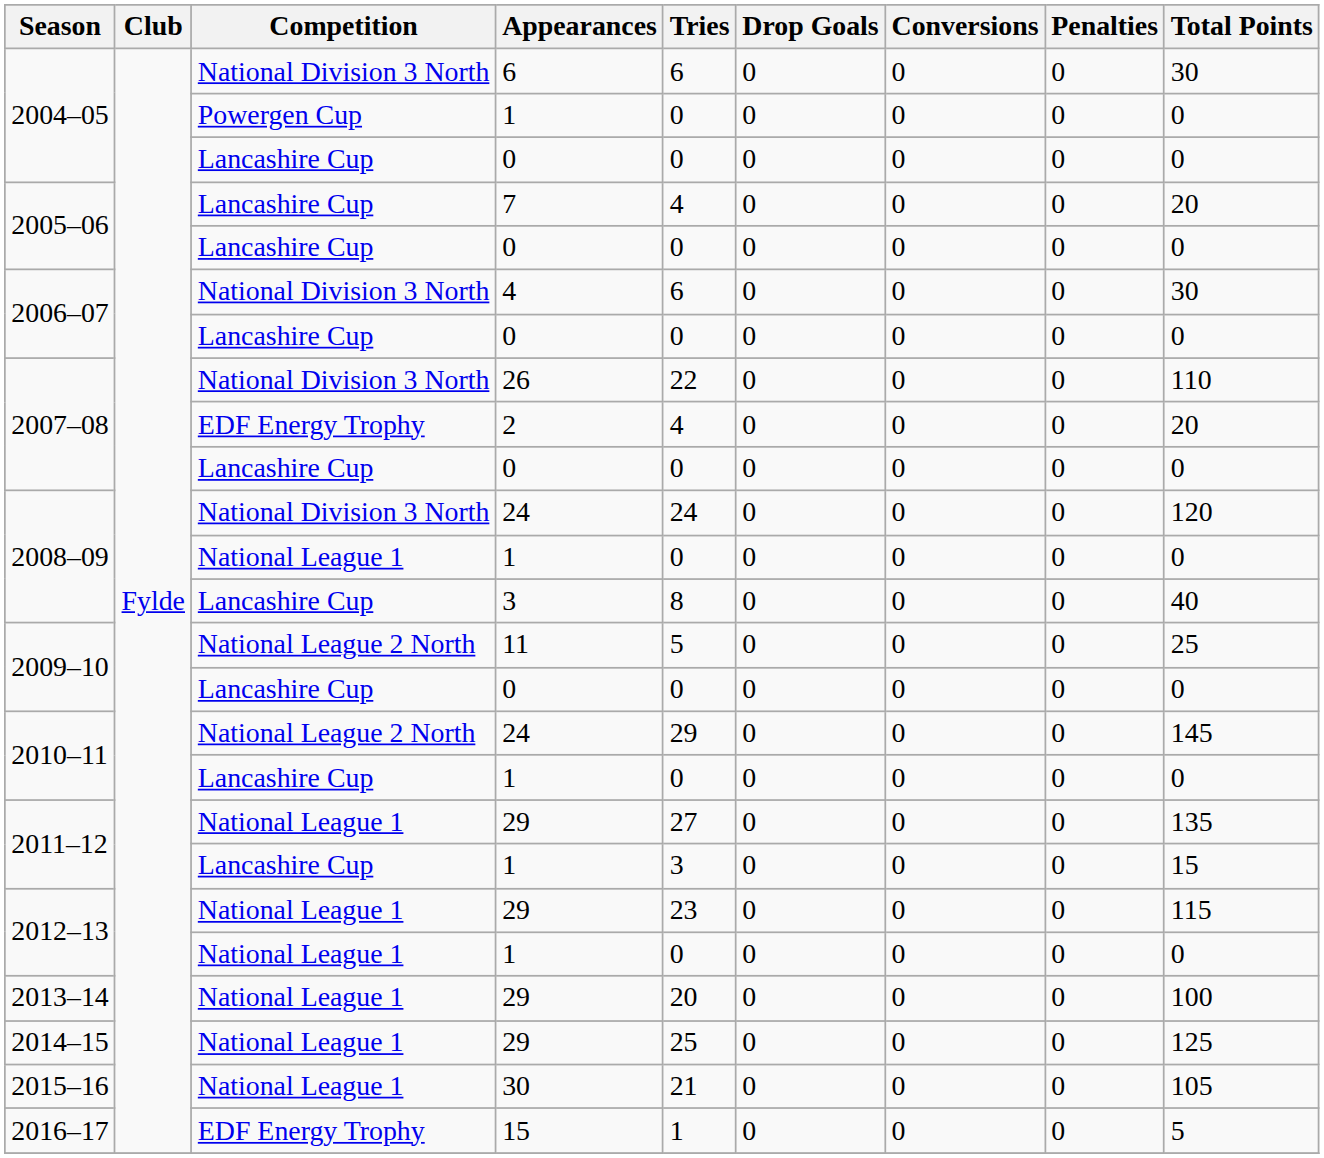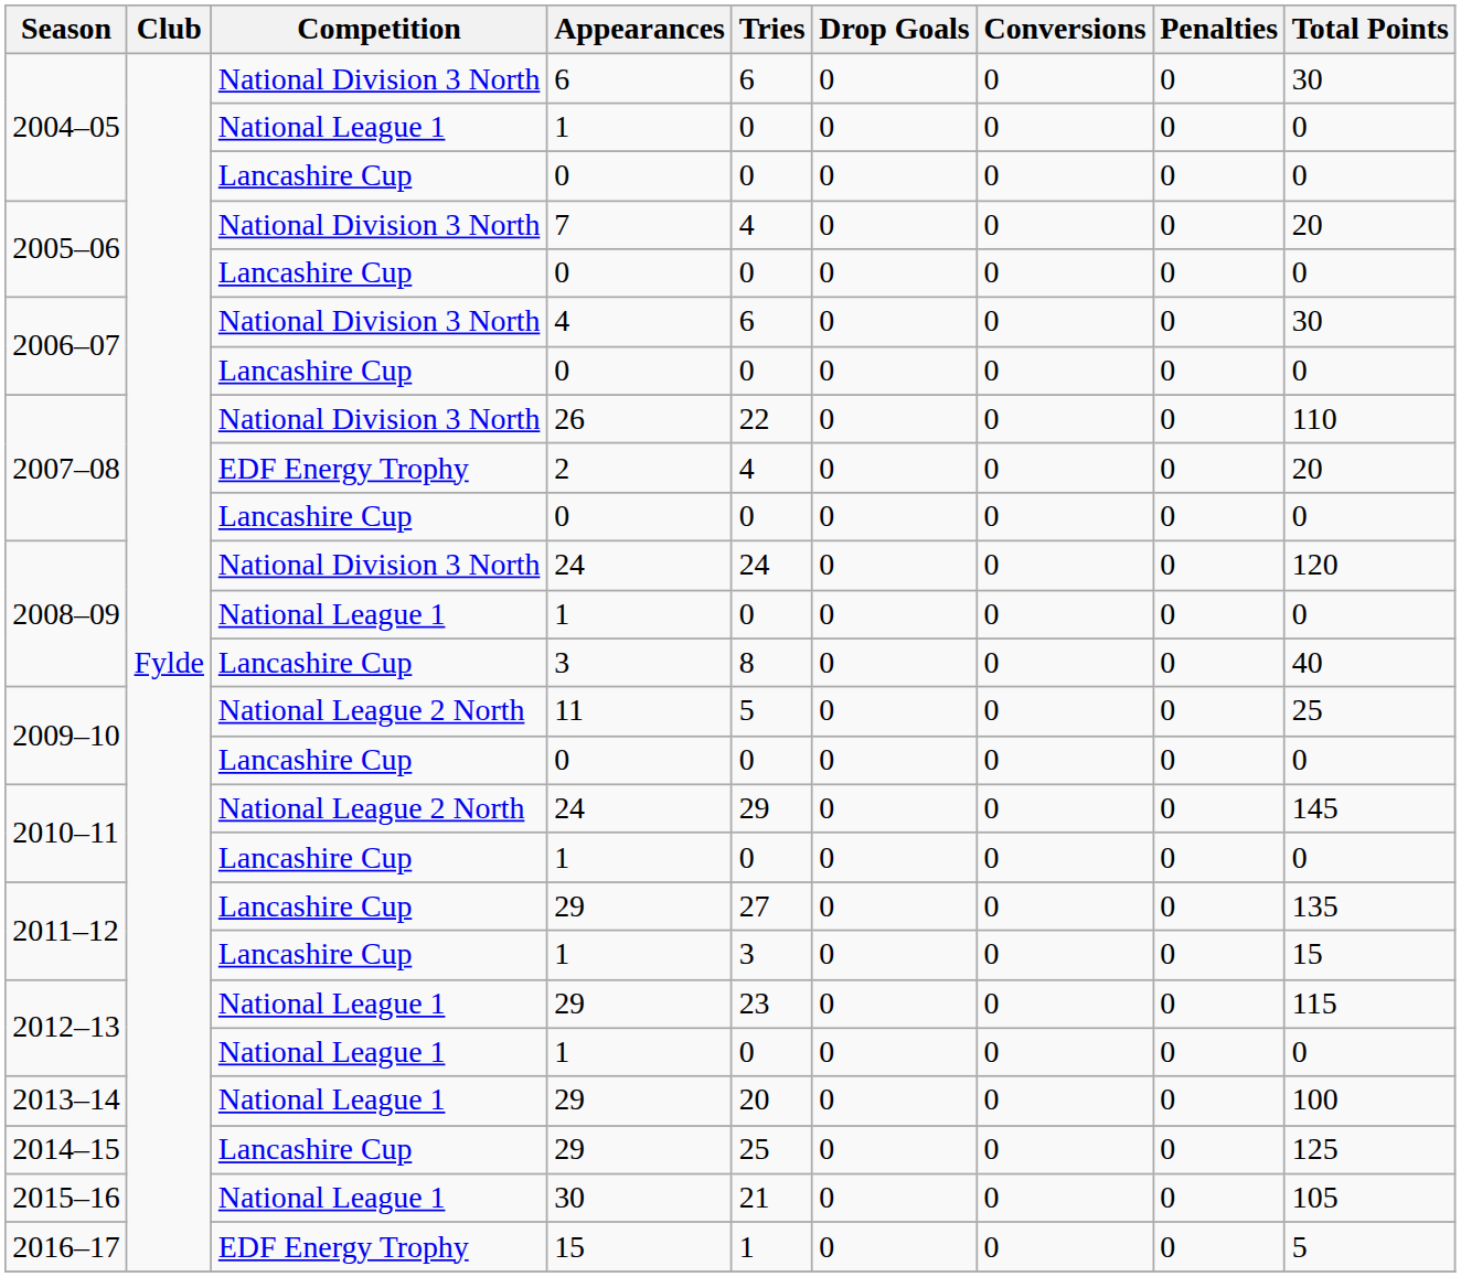2004–05 / 1 | Competition: Powergen Cup -> National League 1
2005–06 / 7 | Competition: Lancashire Cup -> National Division 3 North
2011–12 / 29 | Competition: National League 1 -> Lancashire Cup
2014–15 | Competition: National League 1 -> Lancashire Cup
